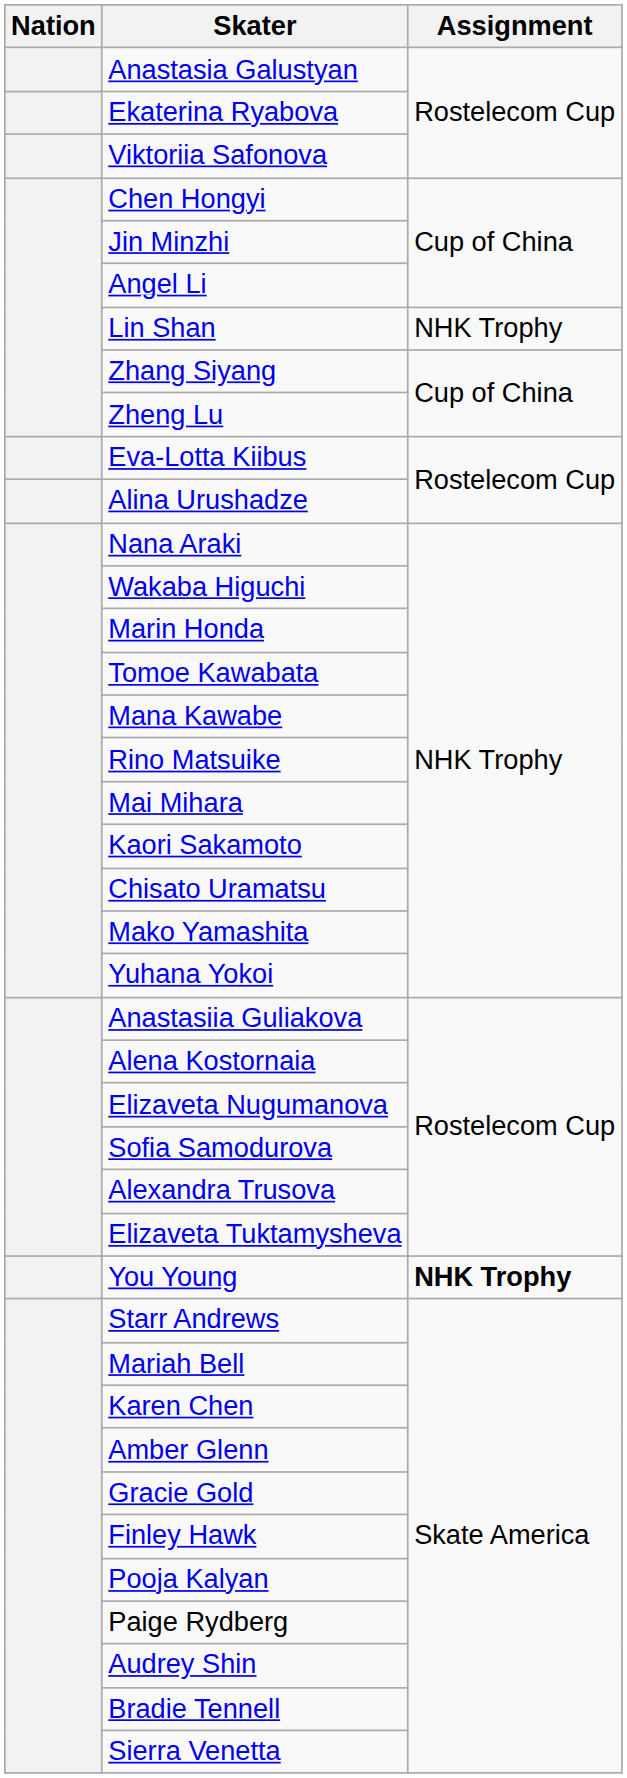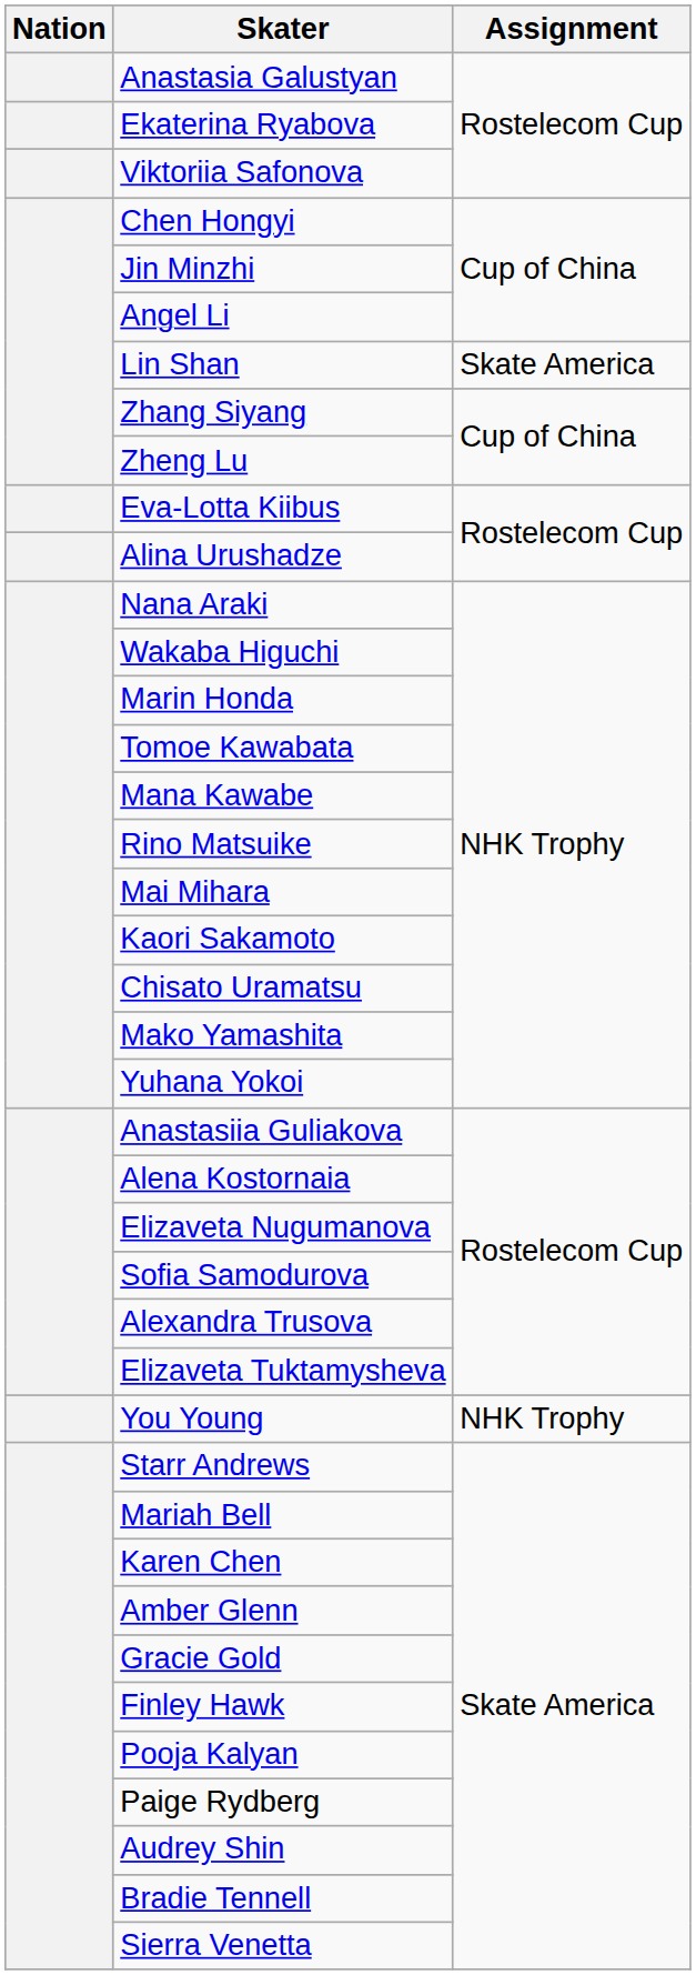Lin Shan | Assignment: NHK Trophy -> Skate America
You Young | Assignment: bold -> normal
